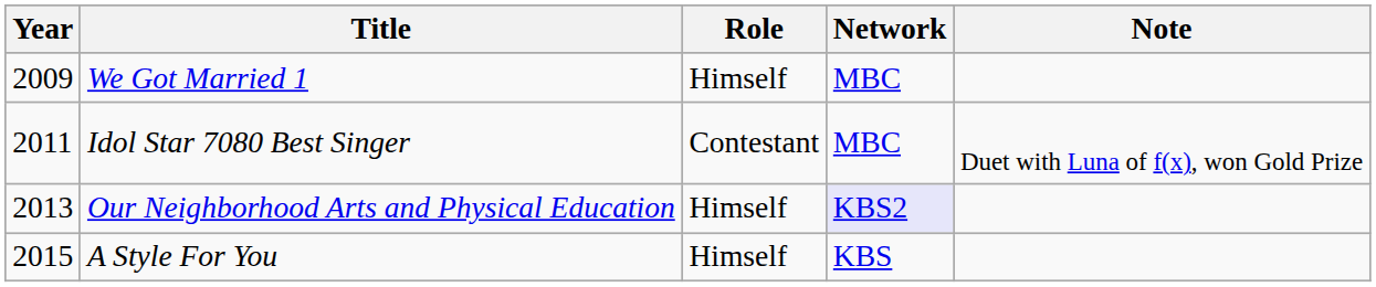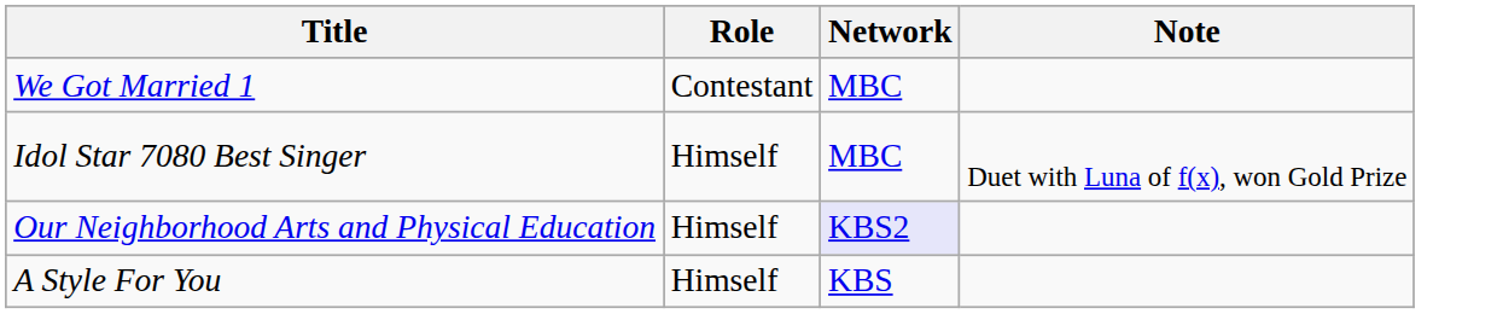- column: Year | 2009 | 2011 | 2013 | 2015
We Got Married 1 | Role: Himself -> Contestant
Idol Star 7080 Best Singer | Role: Contestant -> Himself
